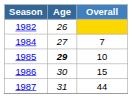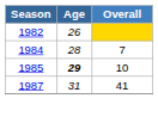1984 | Age: 27 -> 28
- row: 1986 | 30 | 15
1987 | Overall: 44 -> 41
